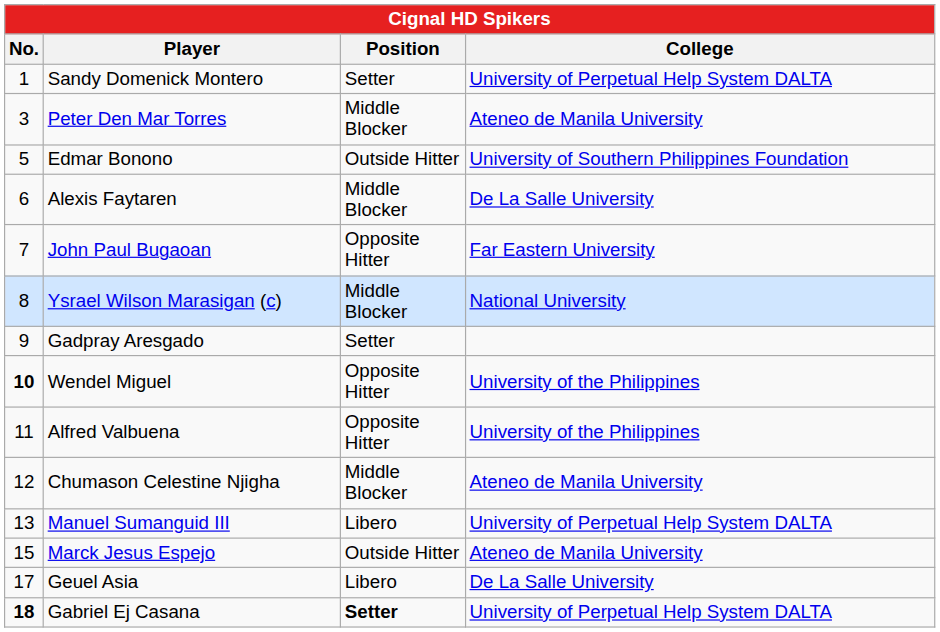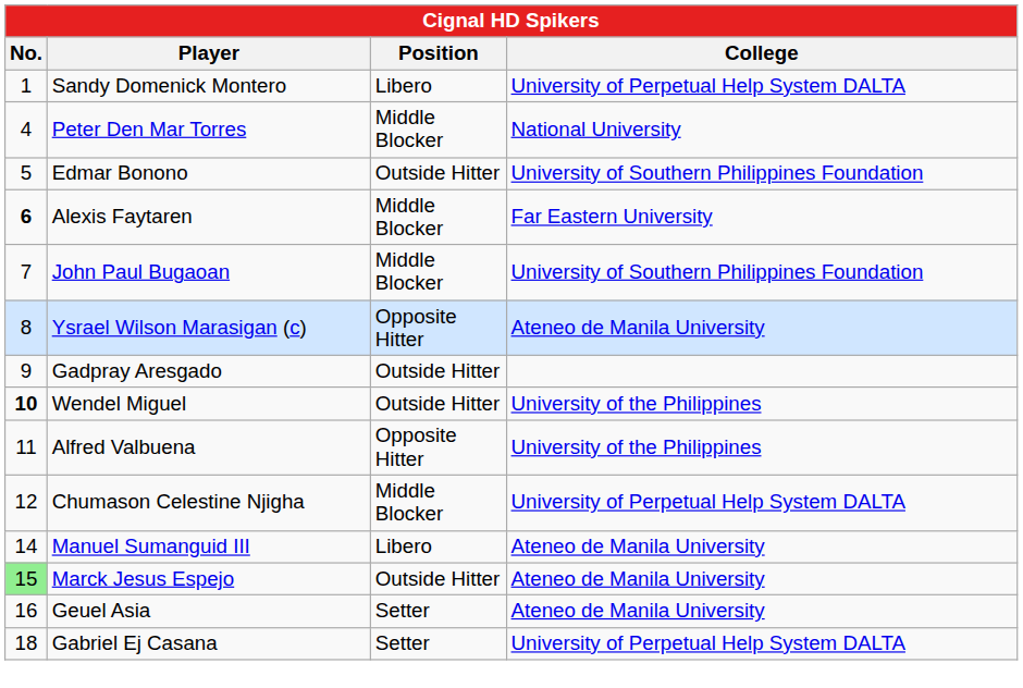Sandy Domenick Montero | Position: Setter -> Libero
Peter Den Mar Torres | No.: 3 -> 4
Peter Den Mar Torres | College: Ateneo de Manila University -> National University
Alexis Faytaren | No.: normal -> bold
Alexis Faytaren | College: De La Salle University -> Far Eastern University
John Paul Bugaoan | Position: Opposite Hitter -> Middle Blocker
John Paul Bugaoan | College: Far Eastern University -> University of Southern Philippines Foundation
Ysrael Wilson Marasigan (c) | Position: Middle Blocker -> Opposite Hitter
Ysrael Wilson Marasigan (c) | College: National University -> Ateneo de Manila University
Gadpray Aresgado | Position: Setter -> Outside Hitter
Wendel Miguel | Position: Opposite Hitter -> Outside Hitter
Chumason Celestine Njigha | College: Ateneo de Manila University -> University of Perpetual Help System DALTA
Manuel Sumanguid III | No.: 13 -> 14
Manuel Sumanguid III | College: University of Perpetual Help System DALTA -> Ateneo de Manila University
Marck Jesus Espejo | No.: no background -> lightgreen background
Geuel Asia | No.: 17 -> 16
Geuel Asia | Position: Libero -> Setter
Geuel Asia | College: De La Salle University -> Ateneo de Manila University
Gabriel Ej Casana | No.: bold -> normal
Gabriel Ej Casana | Position: bold -> normal
